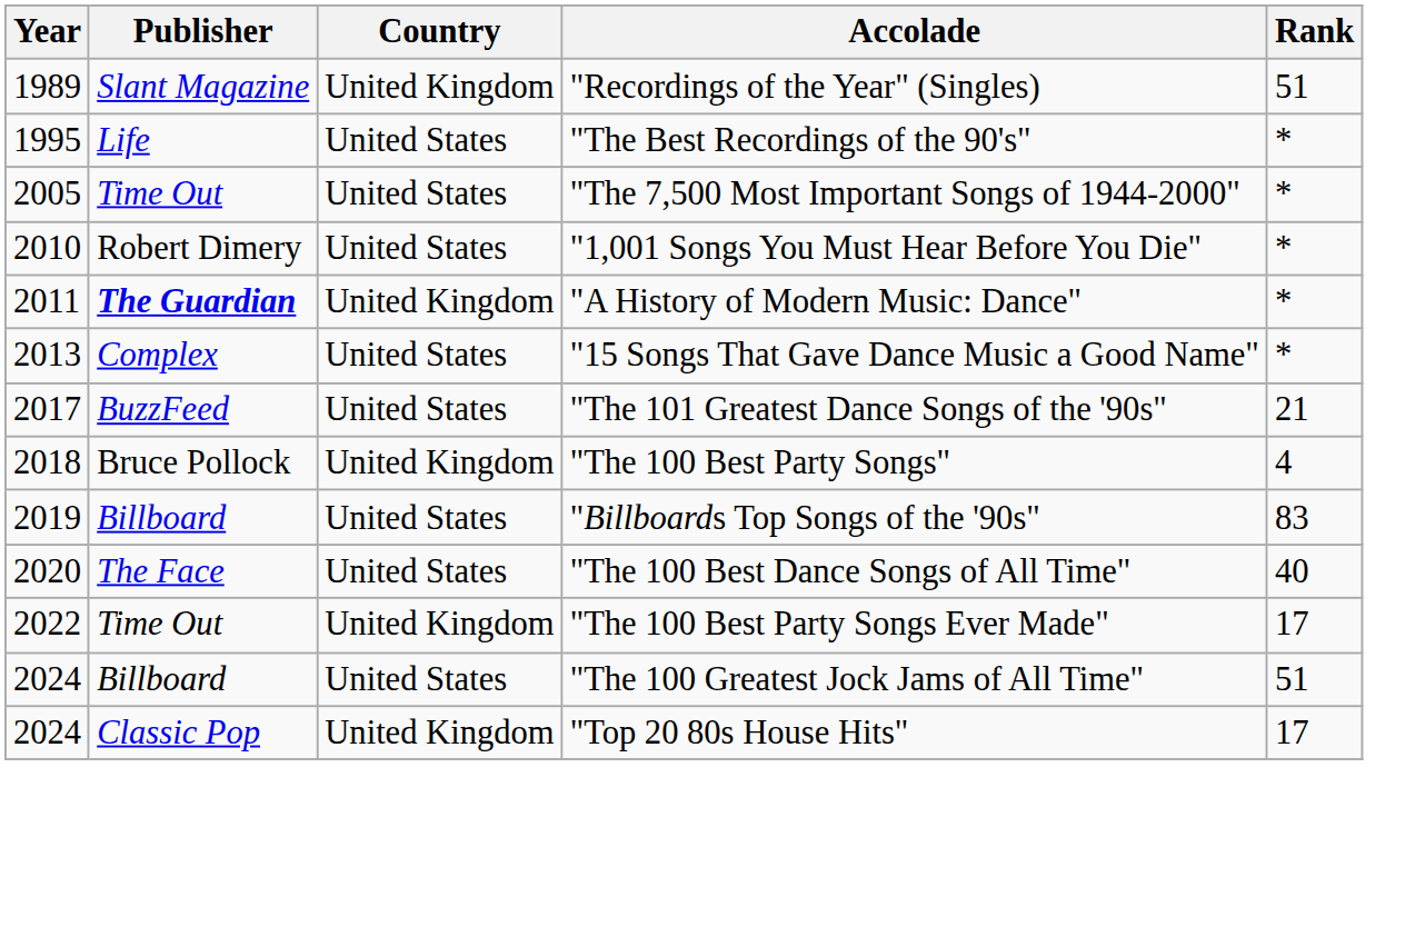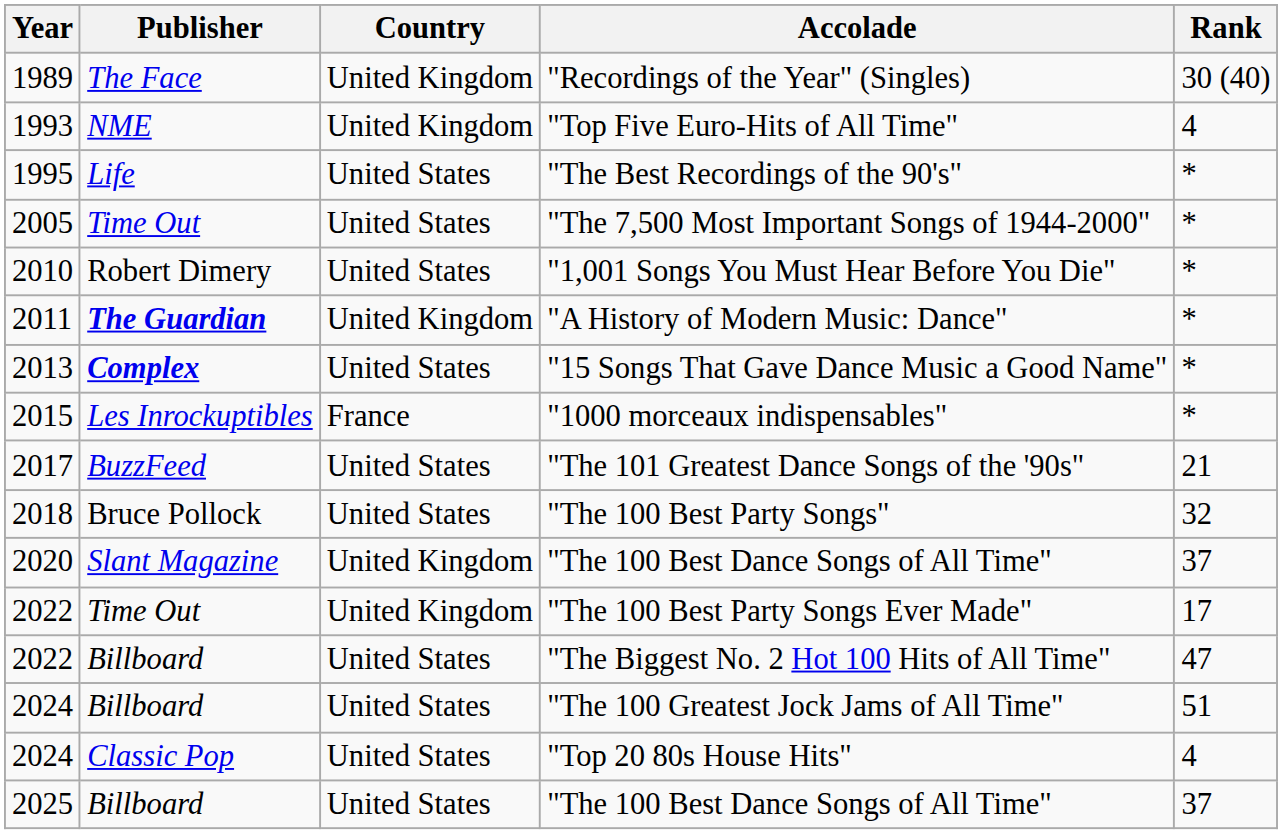"Recordings of the Year" (Singles) | Publisher: Slant Magazine -> The Face
"Recordings of the Year" (Singles) | Rank: 51 -> 30 (40)
+ row: 1993 | NME | United Kingdom | "Top Five Euro-Hits of All Time" | 4
"15 Songs That Gave Dance Music a Good Name" | Publisher: normal -> bold
+ row: 2015 | Les Inrockuptibles | France | "1000 morceaux indispensables" | *
"The 100 Best Party Songs" | Country: United Kingdom -> United States
"The 100 Best Party Songs" | Rank: 4 -> 32
- row: 2019 | Billboard | United States | "Billboards Top Songs of the '90s" | 83
2020 / "The 100 Best Dance Songs of All Time" | Publisher: The Face -> Slant Magazine
2020 / "The 100 Best Dance Songs of All Time" | Country: United States -> United Kingdom
2020 / "The 100 Best Dance Songs of All Time" | Rank: 40 -> 37
+ row: 2022 | Billboard | United States | "The Biggest No. 2 Hot 100 Hits of All Time" | 47
"Top 20 80s House Hits" | Country: United Kingdom -> United States
"Top 20 80s House Hits" | Rank: 17 -> 4
+ row: 2025 | Billboard | United States | "The 100 Best Dance Songs of All Time" | 37
